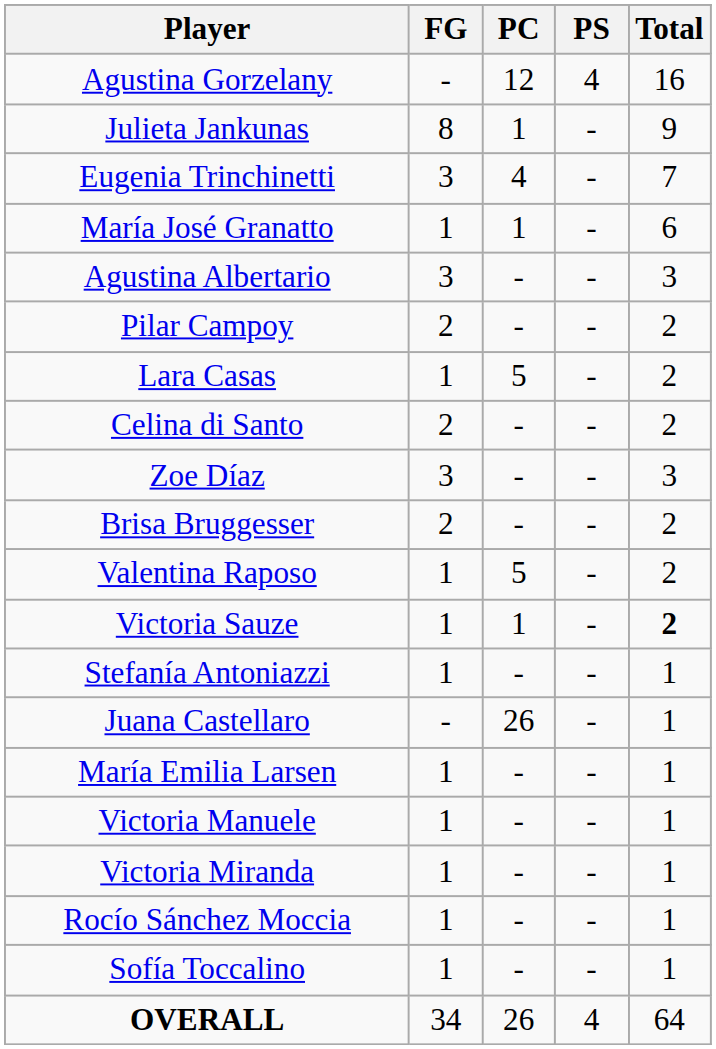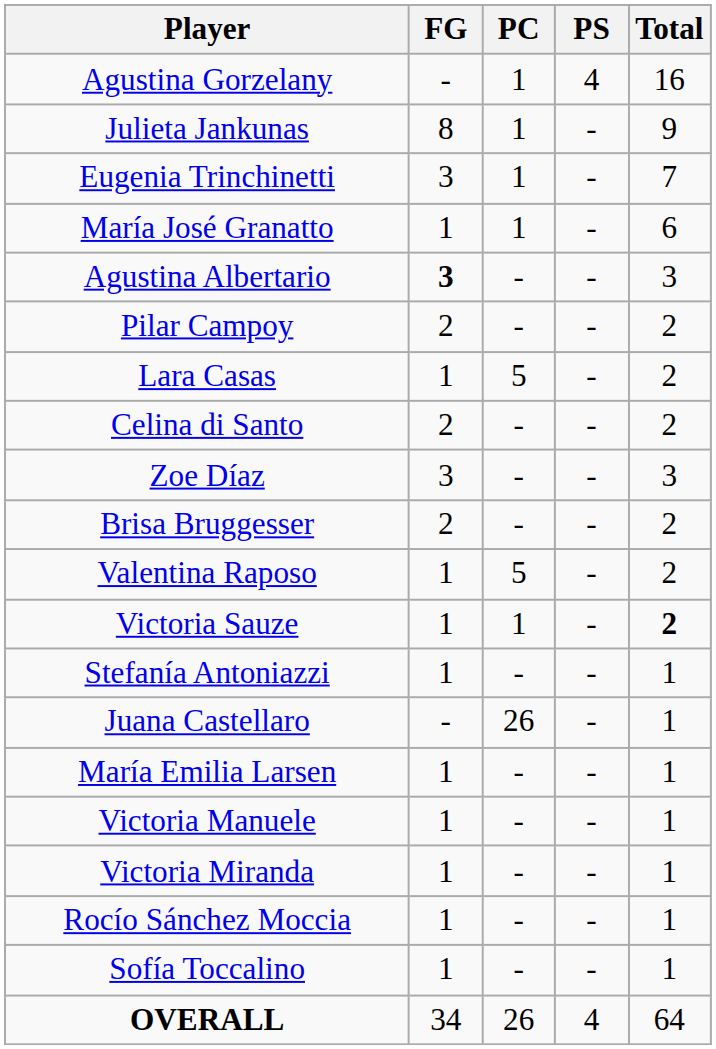Agustina Gorzelany | PC: 12 -> 1
Eugenia Trinchinetti | PC: 4 -> 1
Agustina Albertario | FG: normal -> bold
